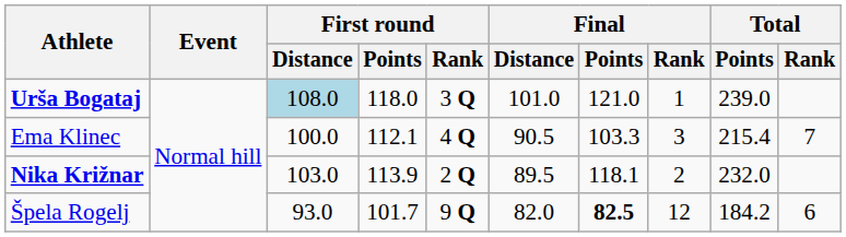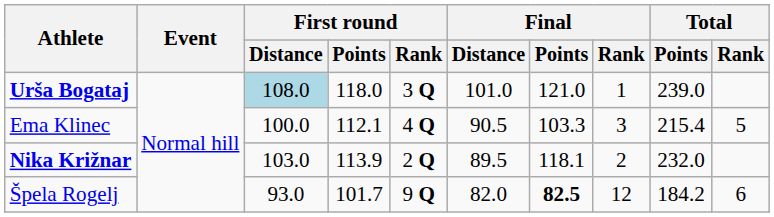Ema Klinec | Total / Rank: 7 -> 5
